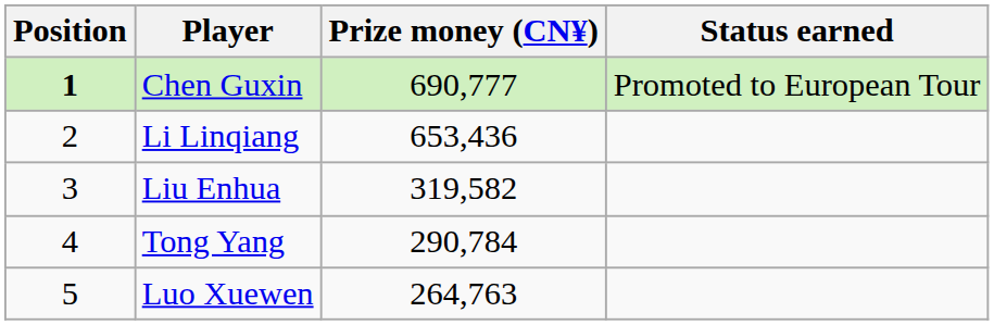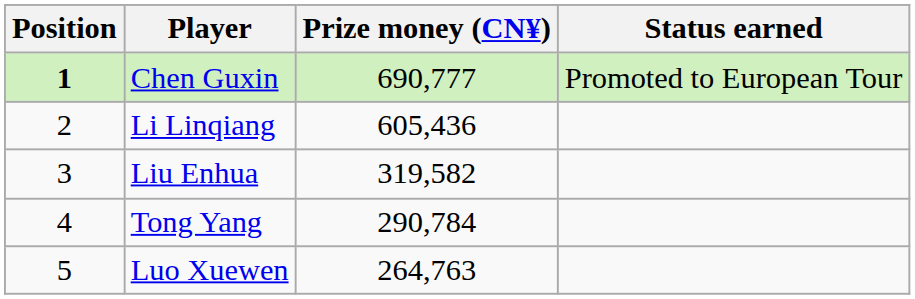Li Linqiang | Prize money (CN¥): 653,436 -> 605,436
